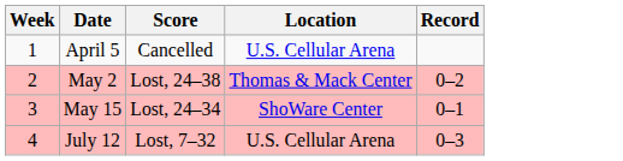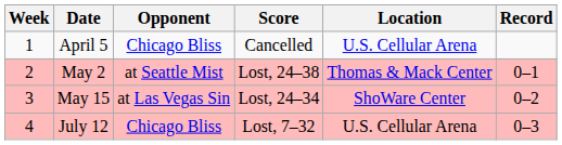+ column: Opponent | Chicago Bliss | at Seattle Mist | at Las Vegas Sin | Chicago Bliss
May 2 | Record: 0–2 -> 0–1
May 15 | Record: 0–1 -> 0–2
